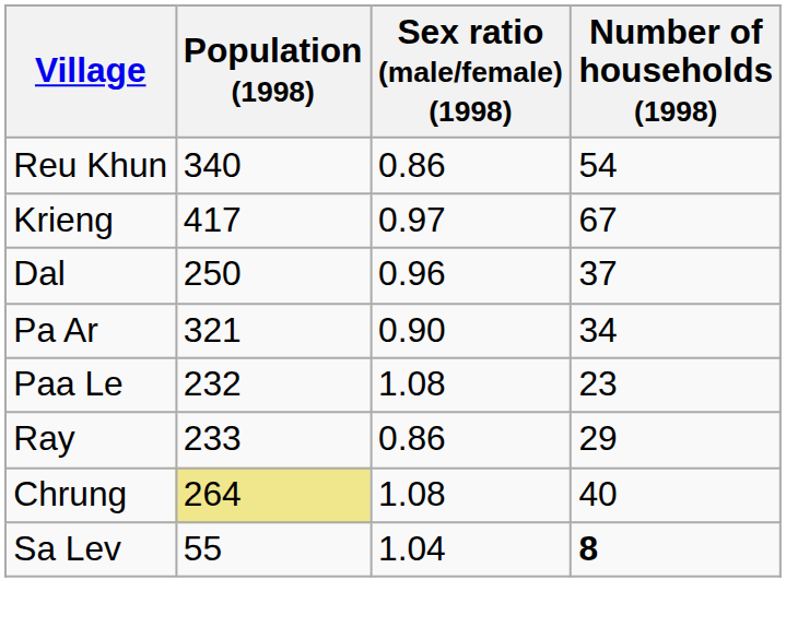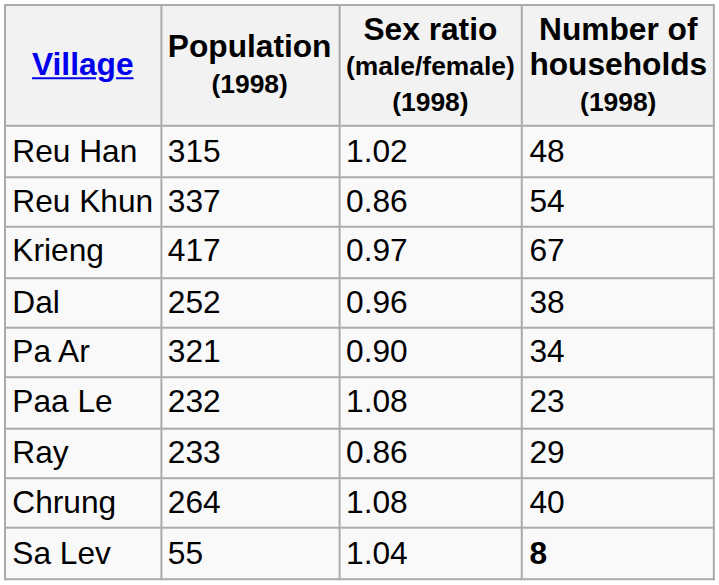+ row: Reu Han | 315 | 1.02 | 48
Reu Khun | Population (1998): 340 -> 337
Dal | Population (1998): 250 -> 252
Dal | Number of households (1998): 37 -> 38
Chrung | Population (1998): khaki background -> no background
